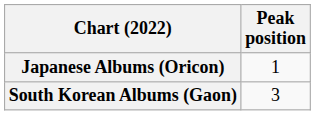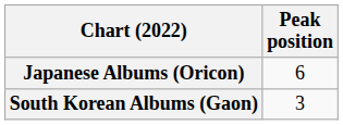Japanese Albums (Oricon) | Peak position: 1 -> 6
